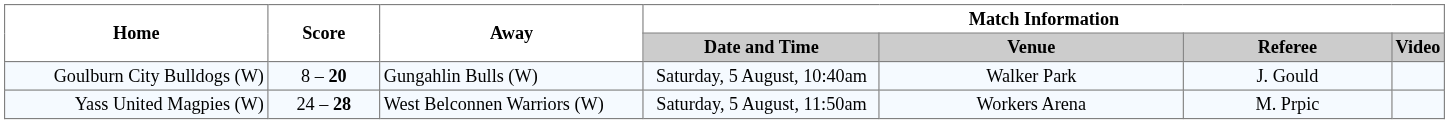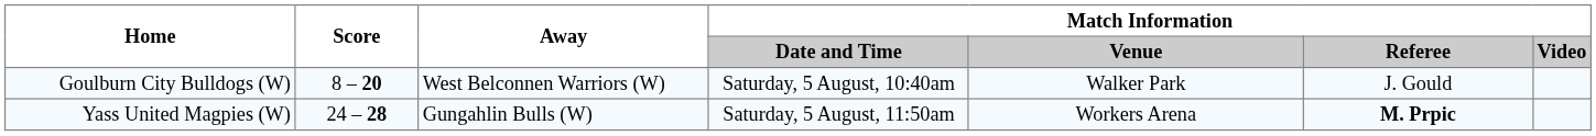Goulburn City Bulldogs (W) | Away: Gungahlin Bulls (W) -> West Belconnen Warriors (W)
Yass United Magpies (W) | Away: West Belconnen Warriors (W) -> Gungahlin Bulls (W)
Yass United Magpies (W) | Match Information / Referee: normal -> bold
